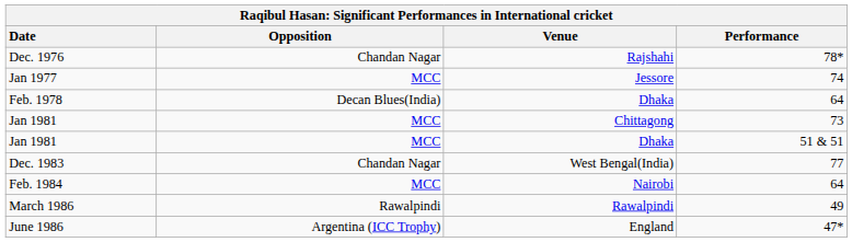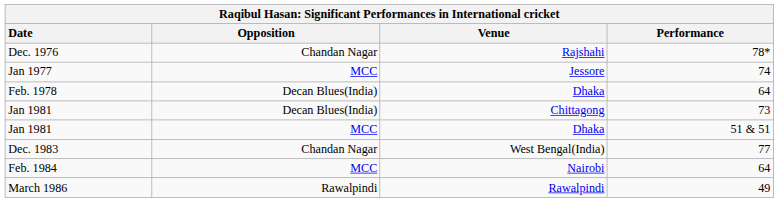Jan 1981 / Chittagong | Opposition: MCC -> Decan Blues(India)
- row: June 1986 | Argentina (ICC Trophy) | England | 47*
